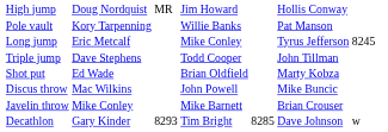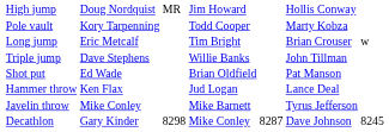Pole vault | column 4: Willie Banks -> Todd Cooper
Pole vault | column 6: Pat Manson -> Marty Kobza
Long jump | column 4: Mike Conley -> Tim Bright
Long jump | column 6: Tyrus Jefferson -> Brian Crouser
Long jump | column 7: 8245 -> w
Triple jump | column 4: Todd Cooper -> Willie Banks
Shot put | column 6: Marty Kobza -> Pat Manson
- row: Discus throw | Mac Wilkins | John Powell | Mike Buncic
+ row: Hammer throw | Ken Flax | Jud Logan | Lance Deal
Javelin throw | column 6: Brian Crouser -> Tyrus Jefferson
Decathlon | column 3: 8293 -> 8298
Decathlon | column 4: Tim Bright -> Mike Conley
Decathlon | column 5: 8285 -> 8287
Decathlon | column 7: w -> 8245
